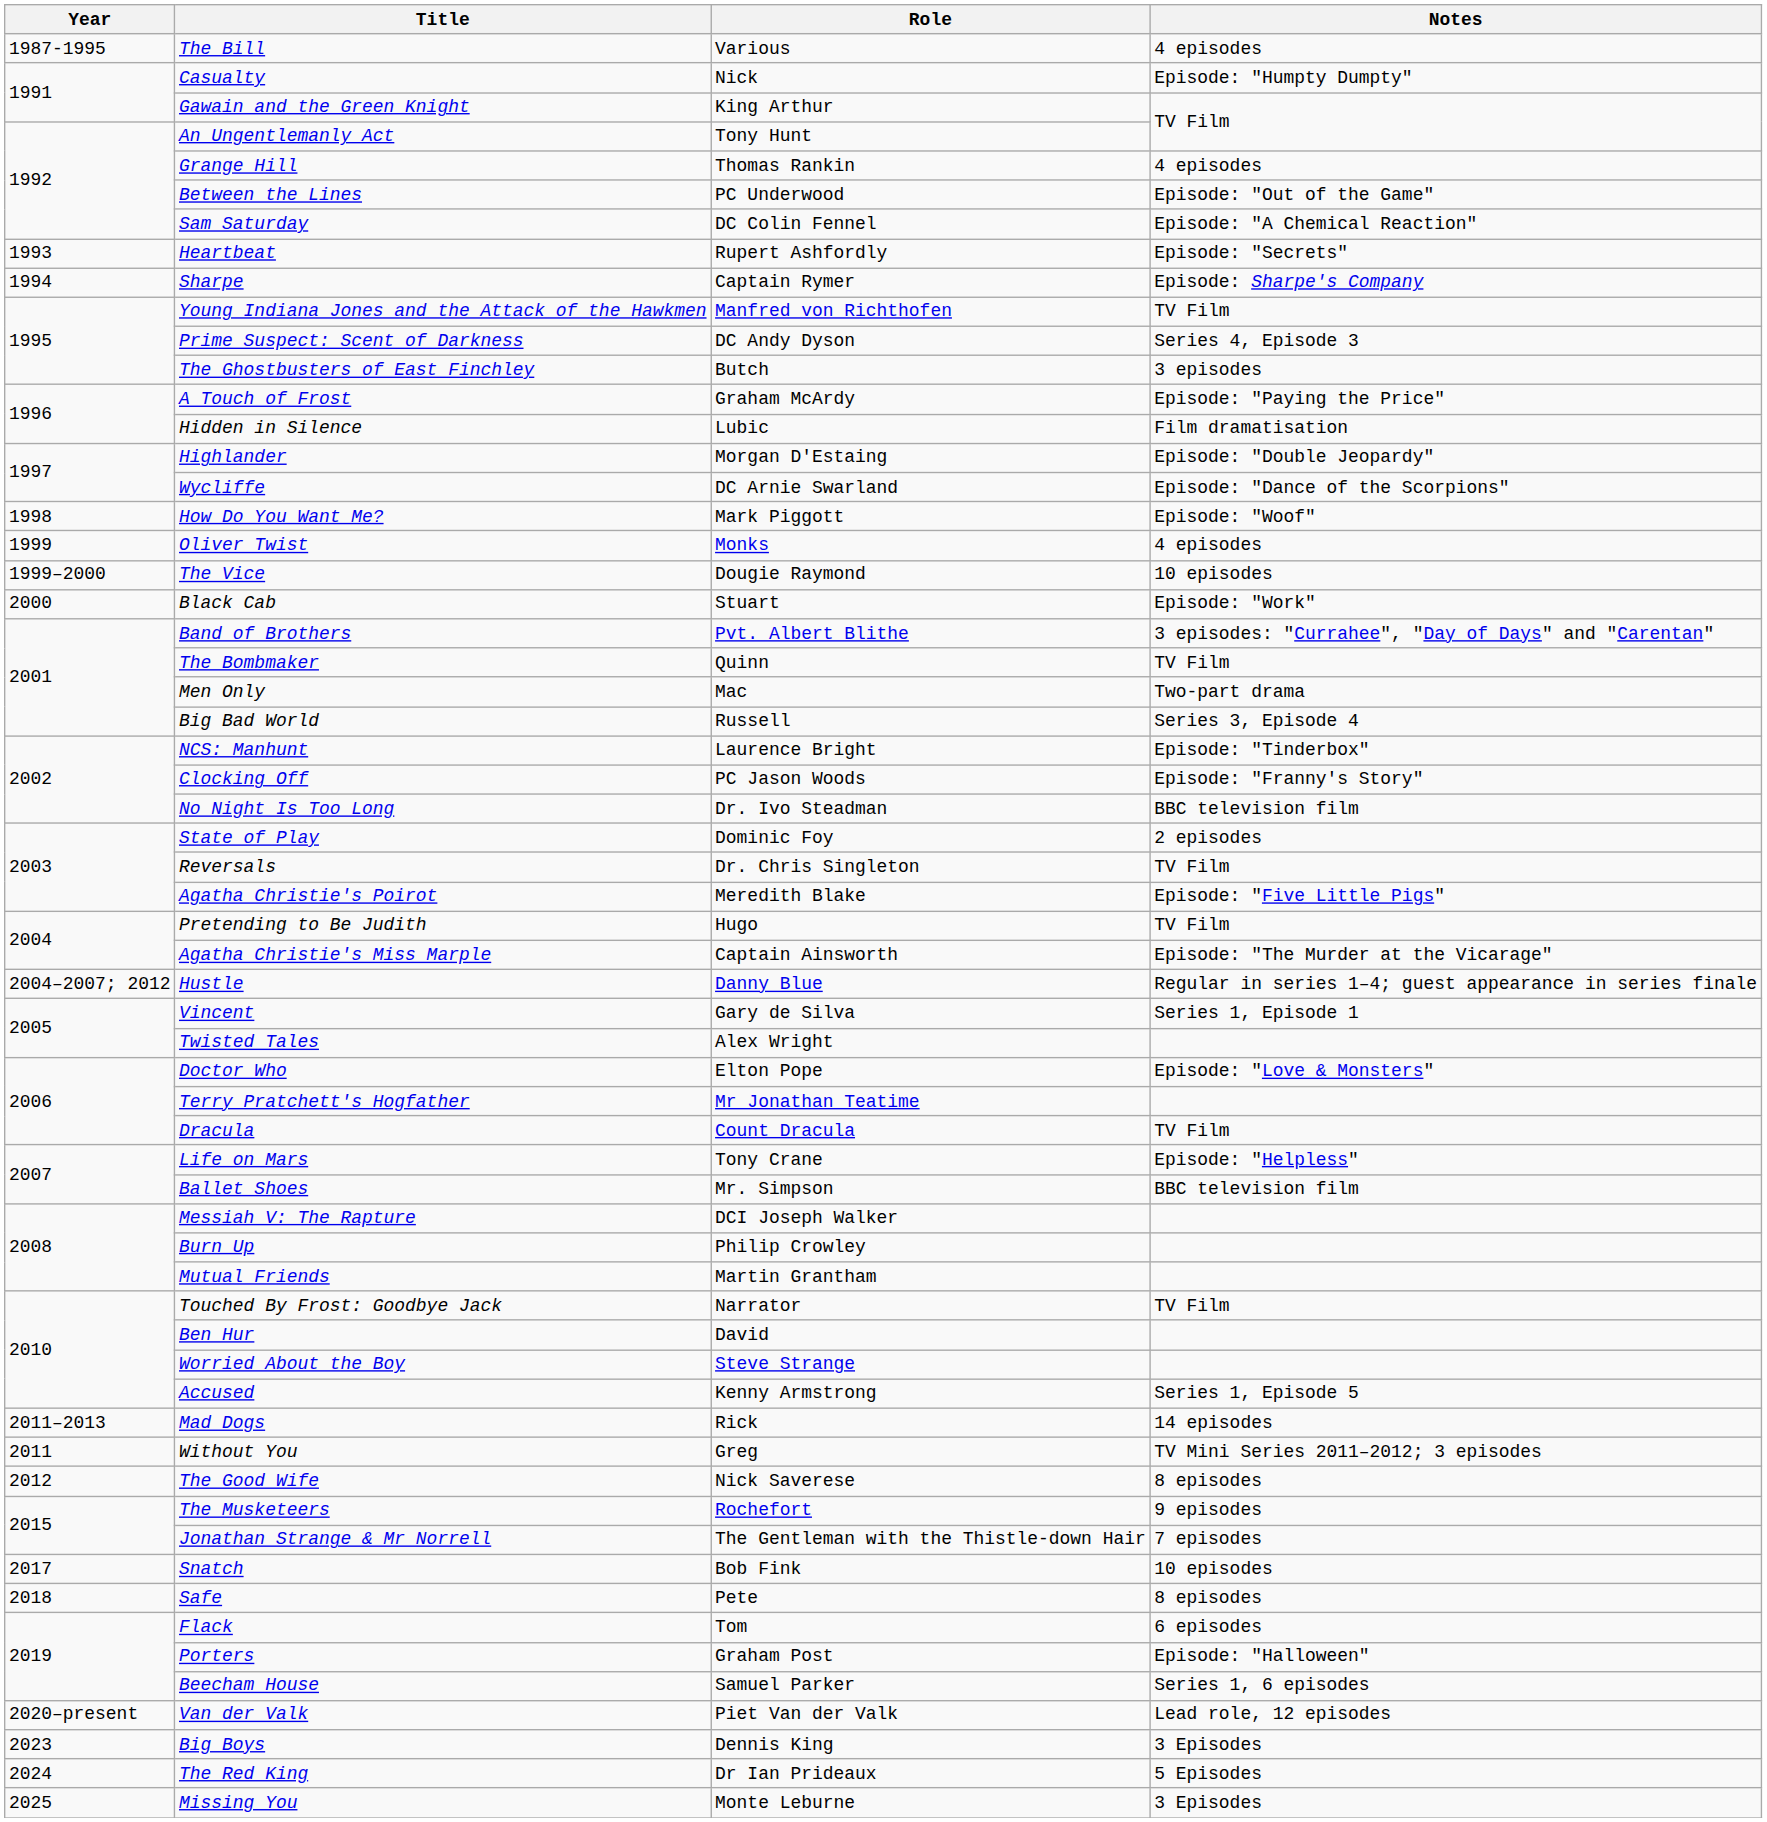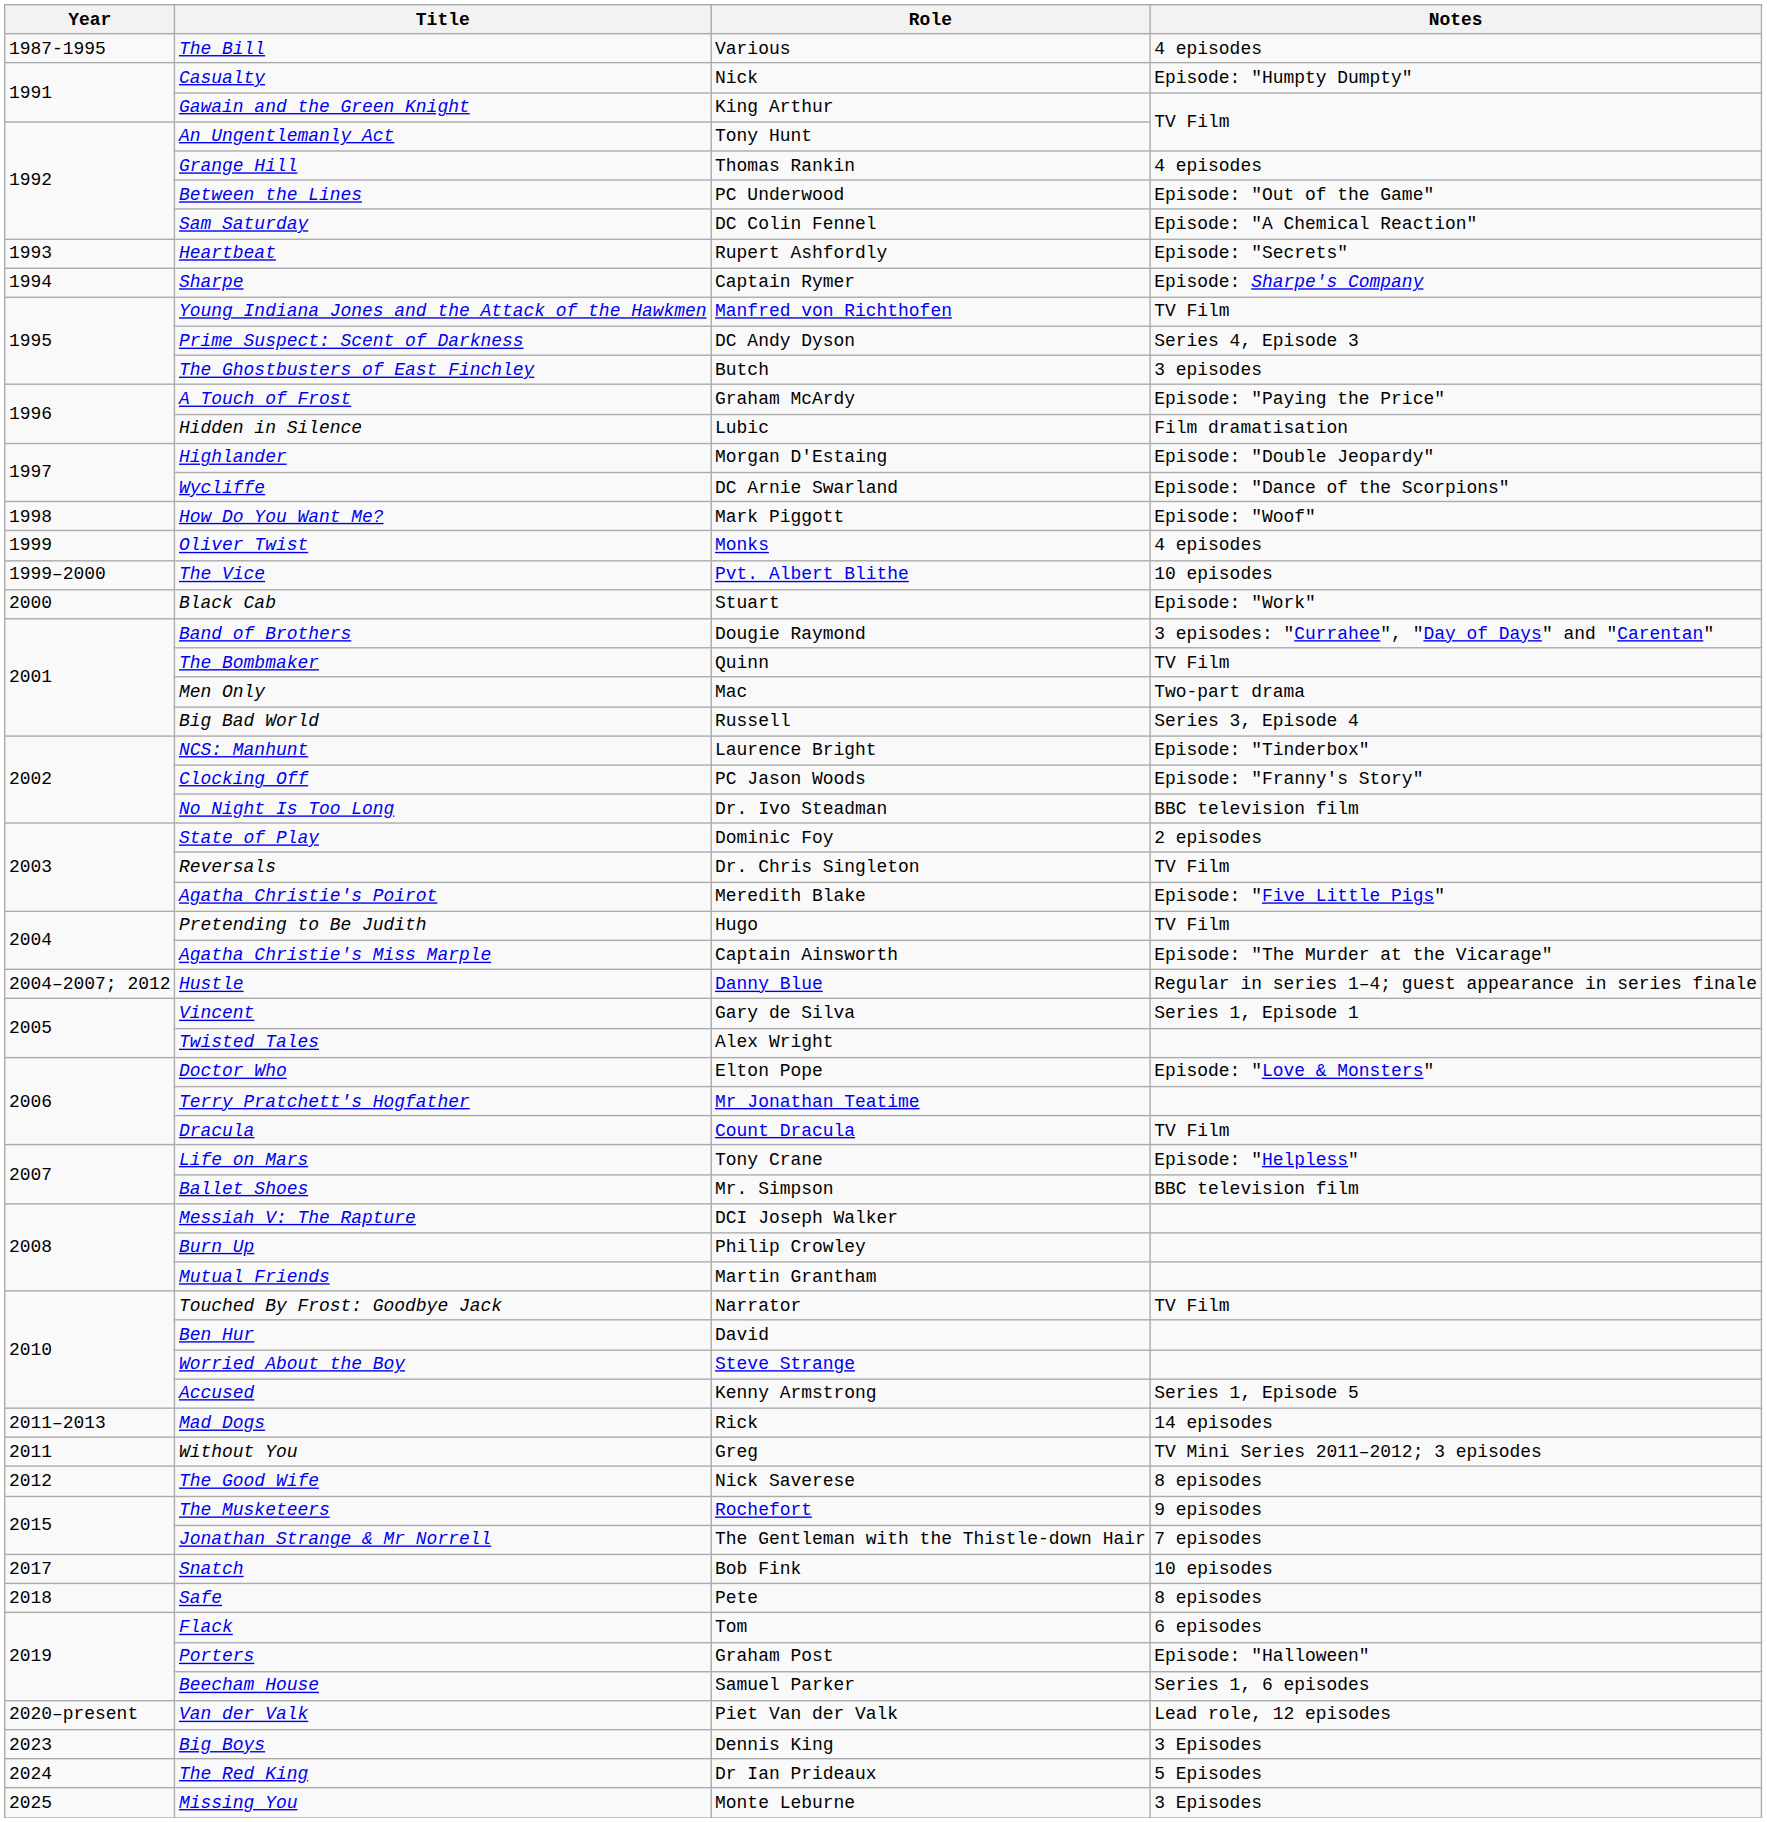The Vice | Role: Dougie Raymond -> Pvt. Albert Blithe
Band of Brothers | Role: Pvt. Albert Blithe -> Dougie Raymond
